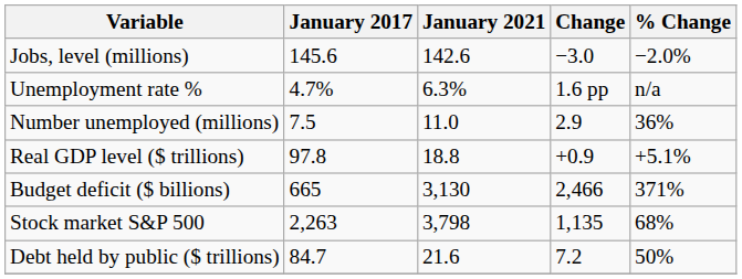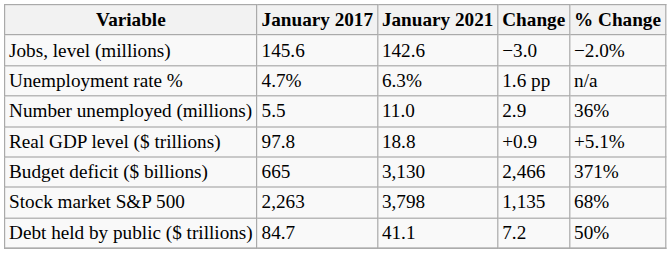Number unemployed (millions) | January 2017: 7.5 -> 5.5
Debt held by public ($ trillions) | January 2021: 21.6 -> 41.1
